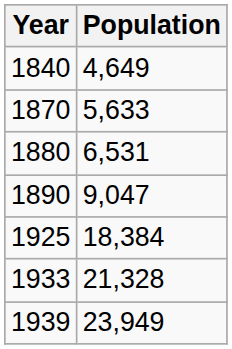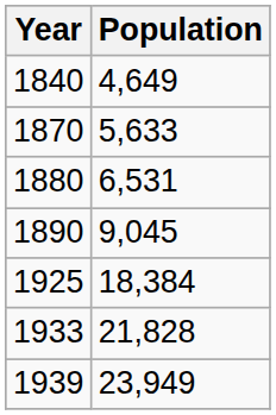1890 | Population: 9,047 -> 9,045
1933 | Population: 21,328 -> 21,828
